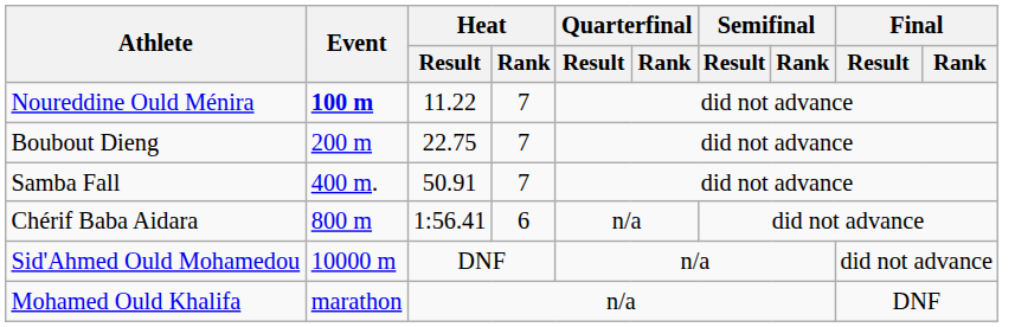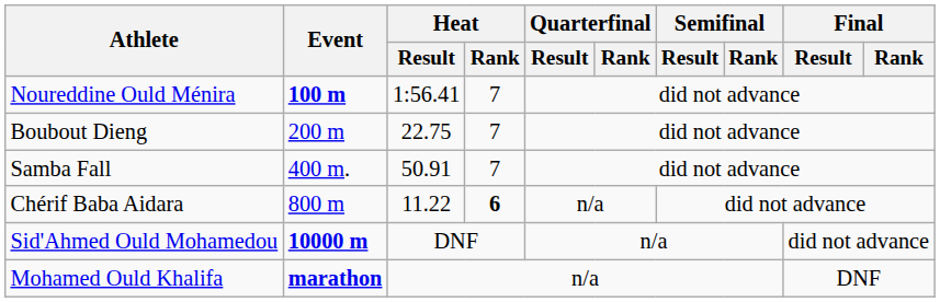Noureddine Ould Ménira | Heat / Result: 11.22 -> 1:56.41
Chérif Baba Aidara | Heat / Result: 1:56.41 -> 11.22
Chérif Baba Aidara | Heat / Rank: normal -> bold
Sid'Ahmed Ould Mohamedou | Event: normal -> bold
Mohamed Ould Khalifa | Event: normal -> bold
